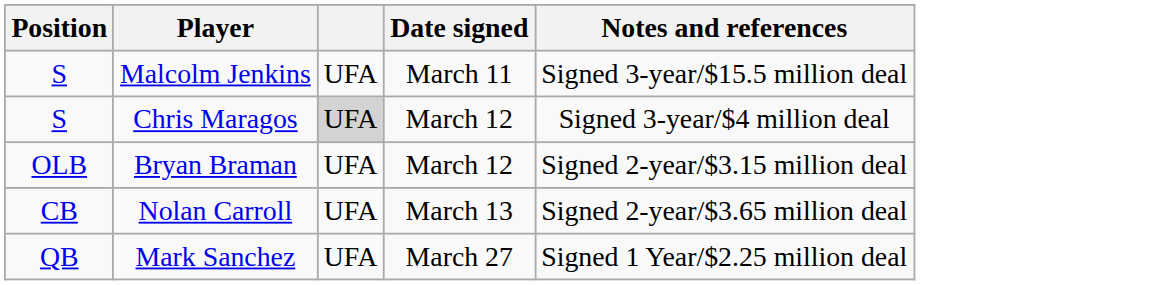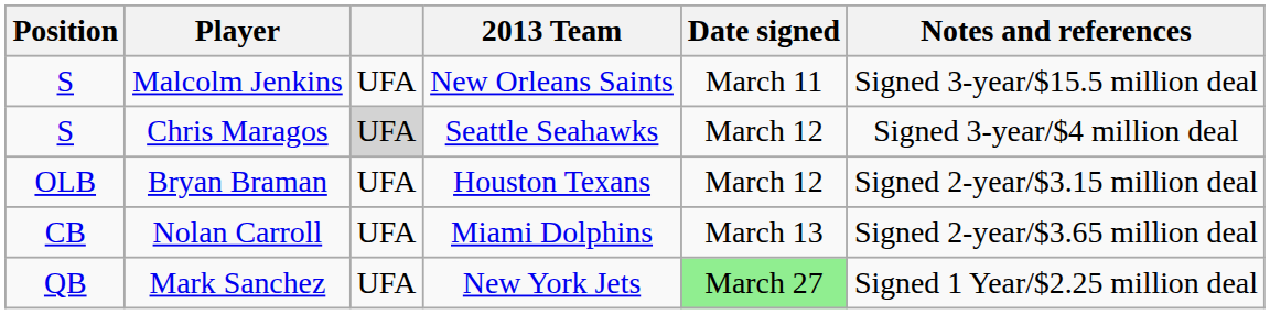+ column: 2013 Team | New Orleans Saints | Seattle Seahawks | Houston Texans | Miami Dolphins | New York Jets
Mark Sanchez | Date signed: no background -> lightgreen background
